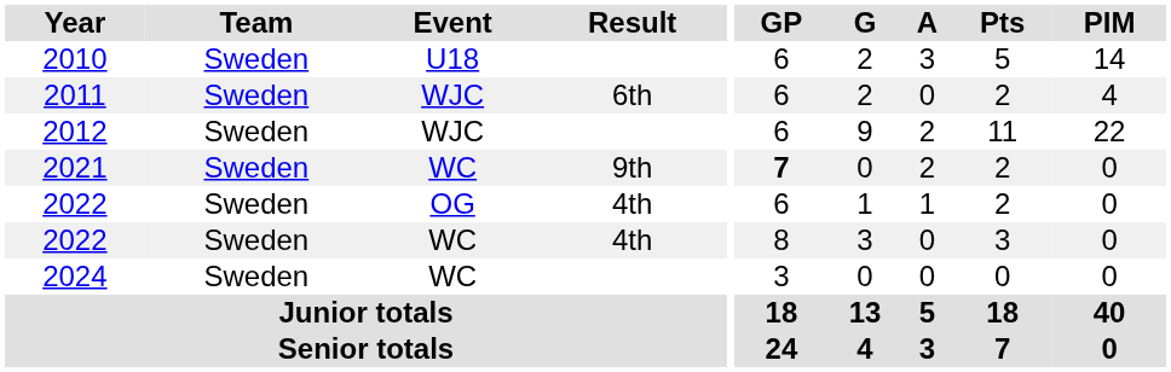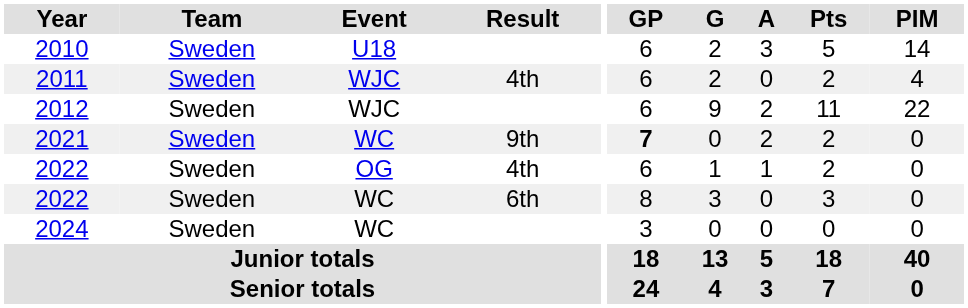2011 | Result: 6th -> 4th
2022 / WC | Result: 4th -> 6th
